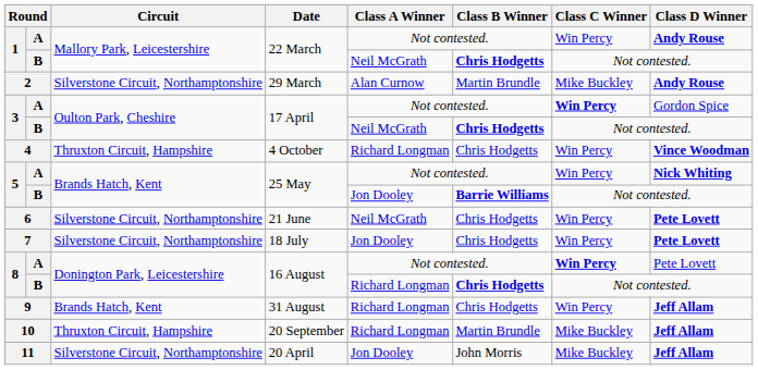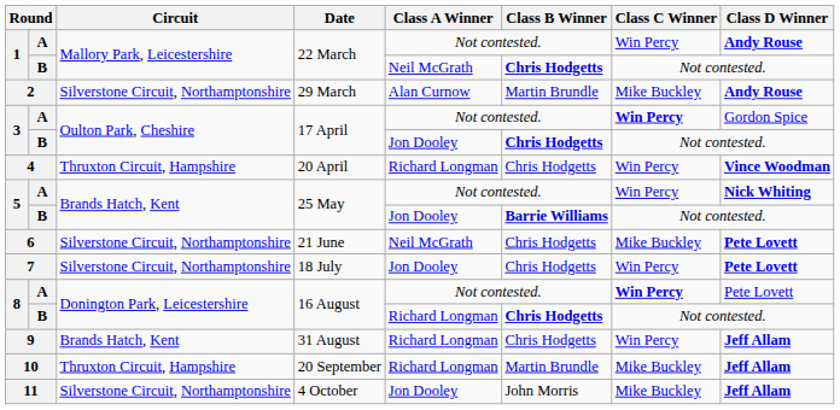3 / B | Class A Winner: Neil McGrath -> Jon Dooley
4 | Date: 4 October -> 20 April
6 | Class C Winner: Win Percy -> Mike Buckley
11 | Date: 20 April -> 4 October
